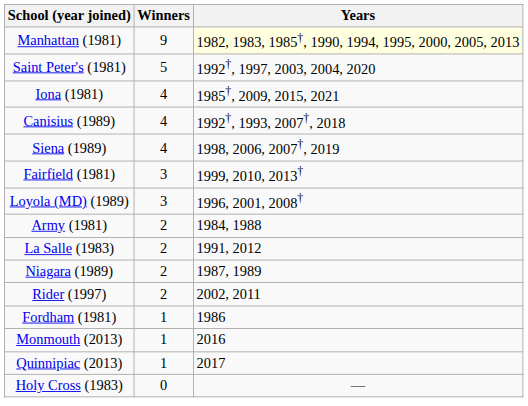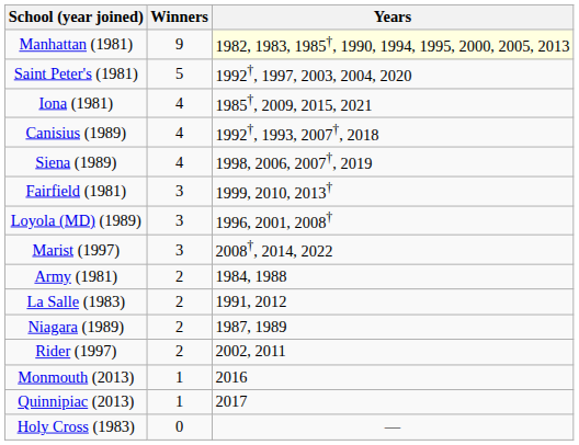+ row: Marist (1997) | 3 | 2008†, 2014, 2022
- row: Fordham (1981) | 1 | 1986
